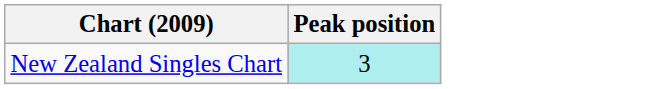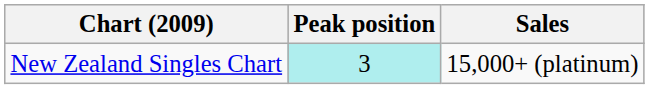+ column: Sales | 15,000+ (platinum)
